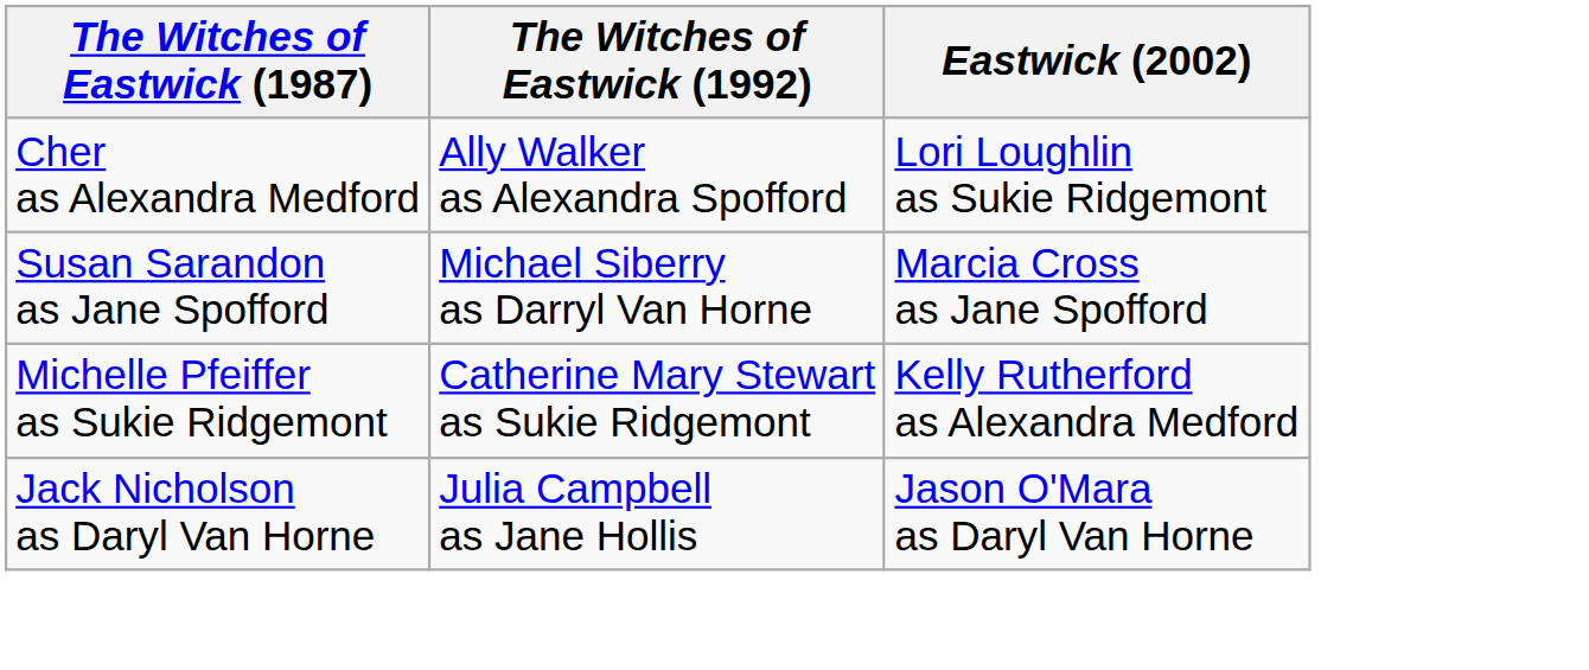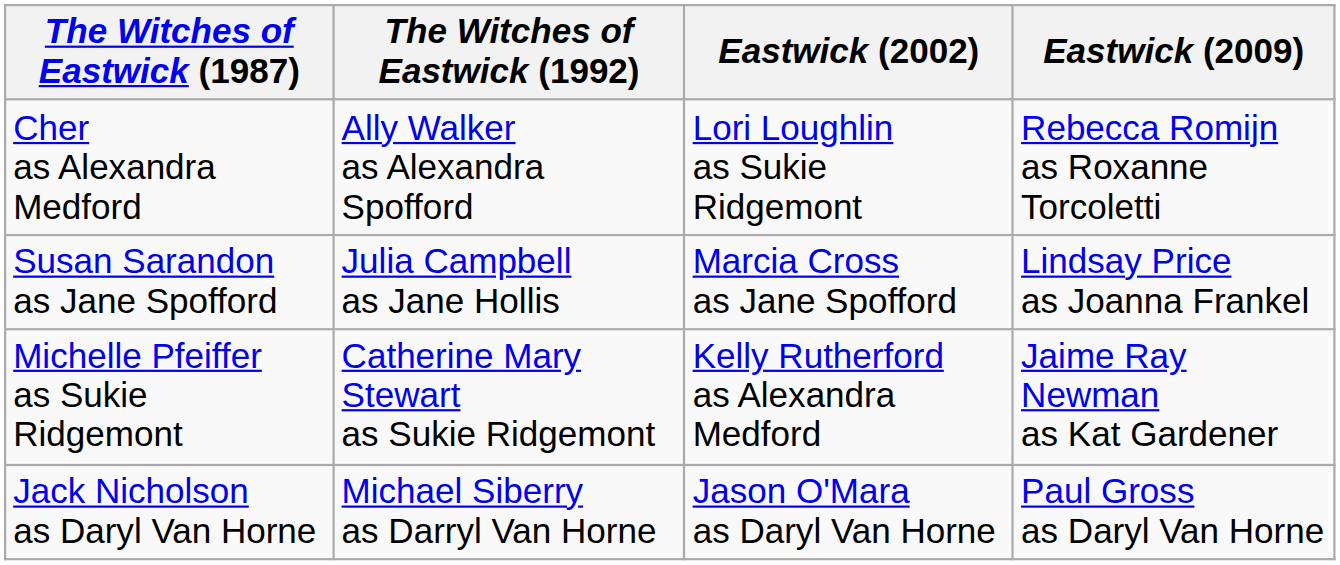+ column: Eastwick (2009) | Rebecca Romijn as Roxanne Torcoletti | Lindsay Price as Joanna Frankel | Jaime Ray Newman as Kat Gardener | Paul Gross as Daryl Van Horne
Susan Sarandon as Jane Spofford | The Witches of Eastwick (1992): Michael Siberry as Darryl Van Horne -> Julia Campbell as Jane Hollis
Jack Nicholson as Daryl Van Horne | The Witches of Eastwick (1992): Julia Campbell as Jane Hollis -> Michael Siberry as Darryl Van Horne
